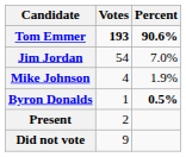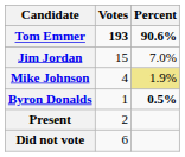Jim Jordan | Votes: 54 -> 15
Mike Johnson | Percent: no background -> khaki background
Did not vote | Votes: 9 -> 6
